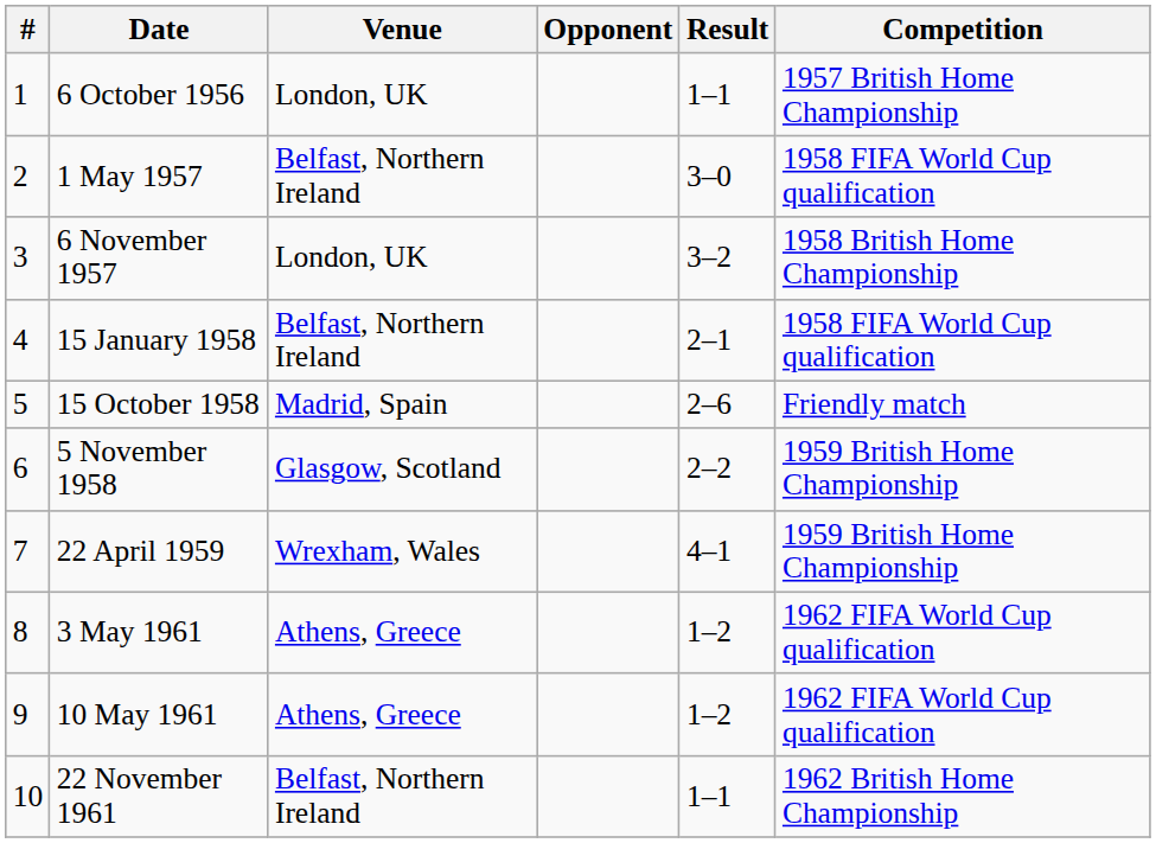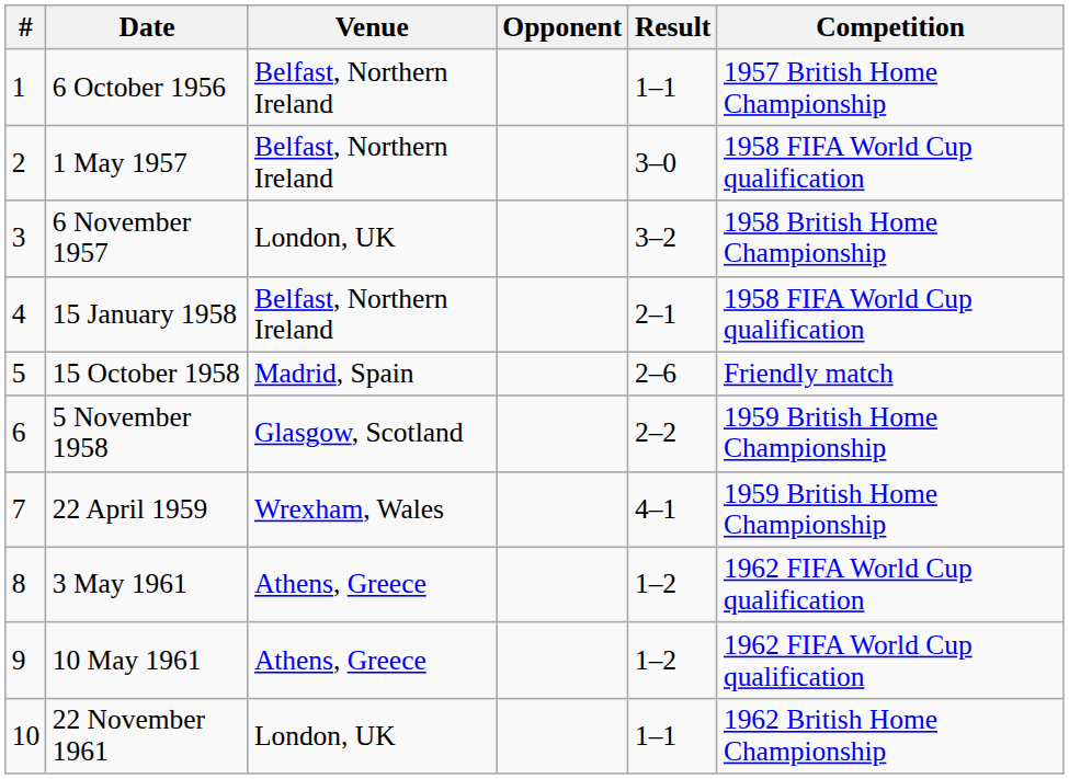6 October 1956 | Venue: London, UK -> Belfast, Northern Ireland
22 November 1961 | Venue: Belfast, Northern Ireland -> London, UK
